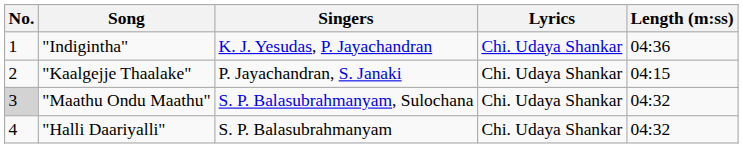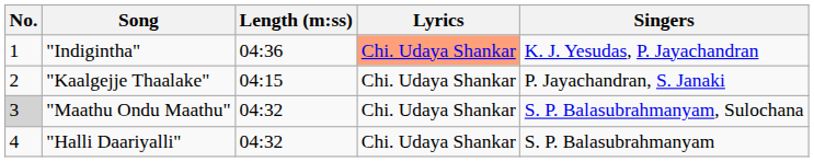columns swapped: Singers <-> Length (m:ss)
"Indigintha" | Lyrics: no background -> lightsalmon background
